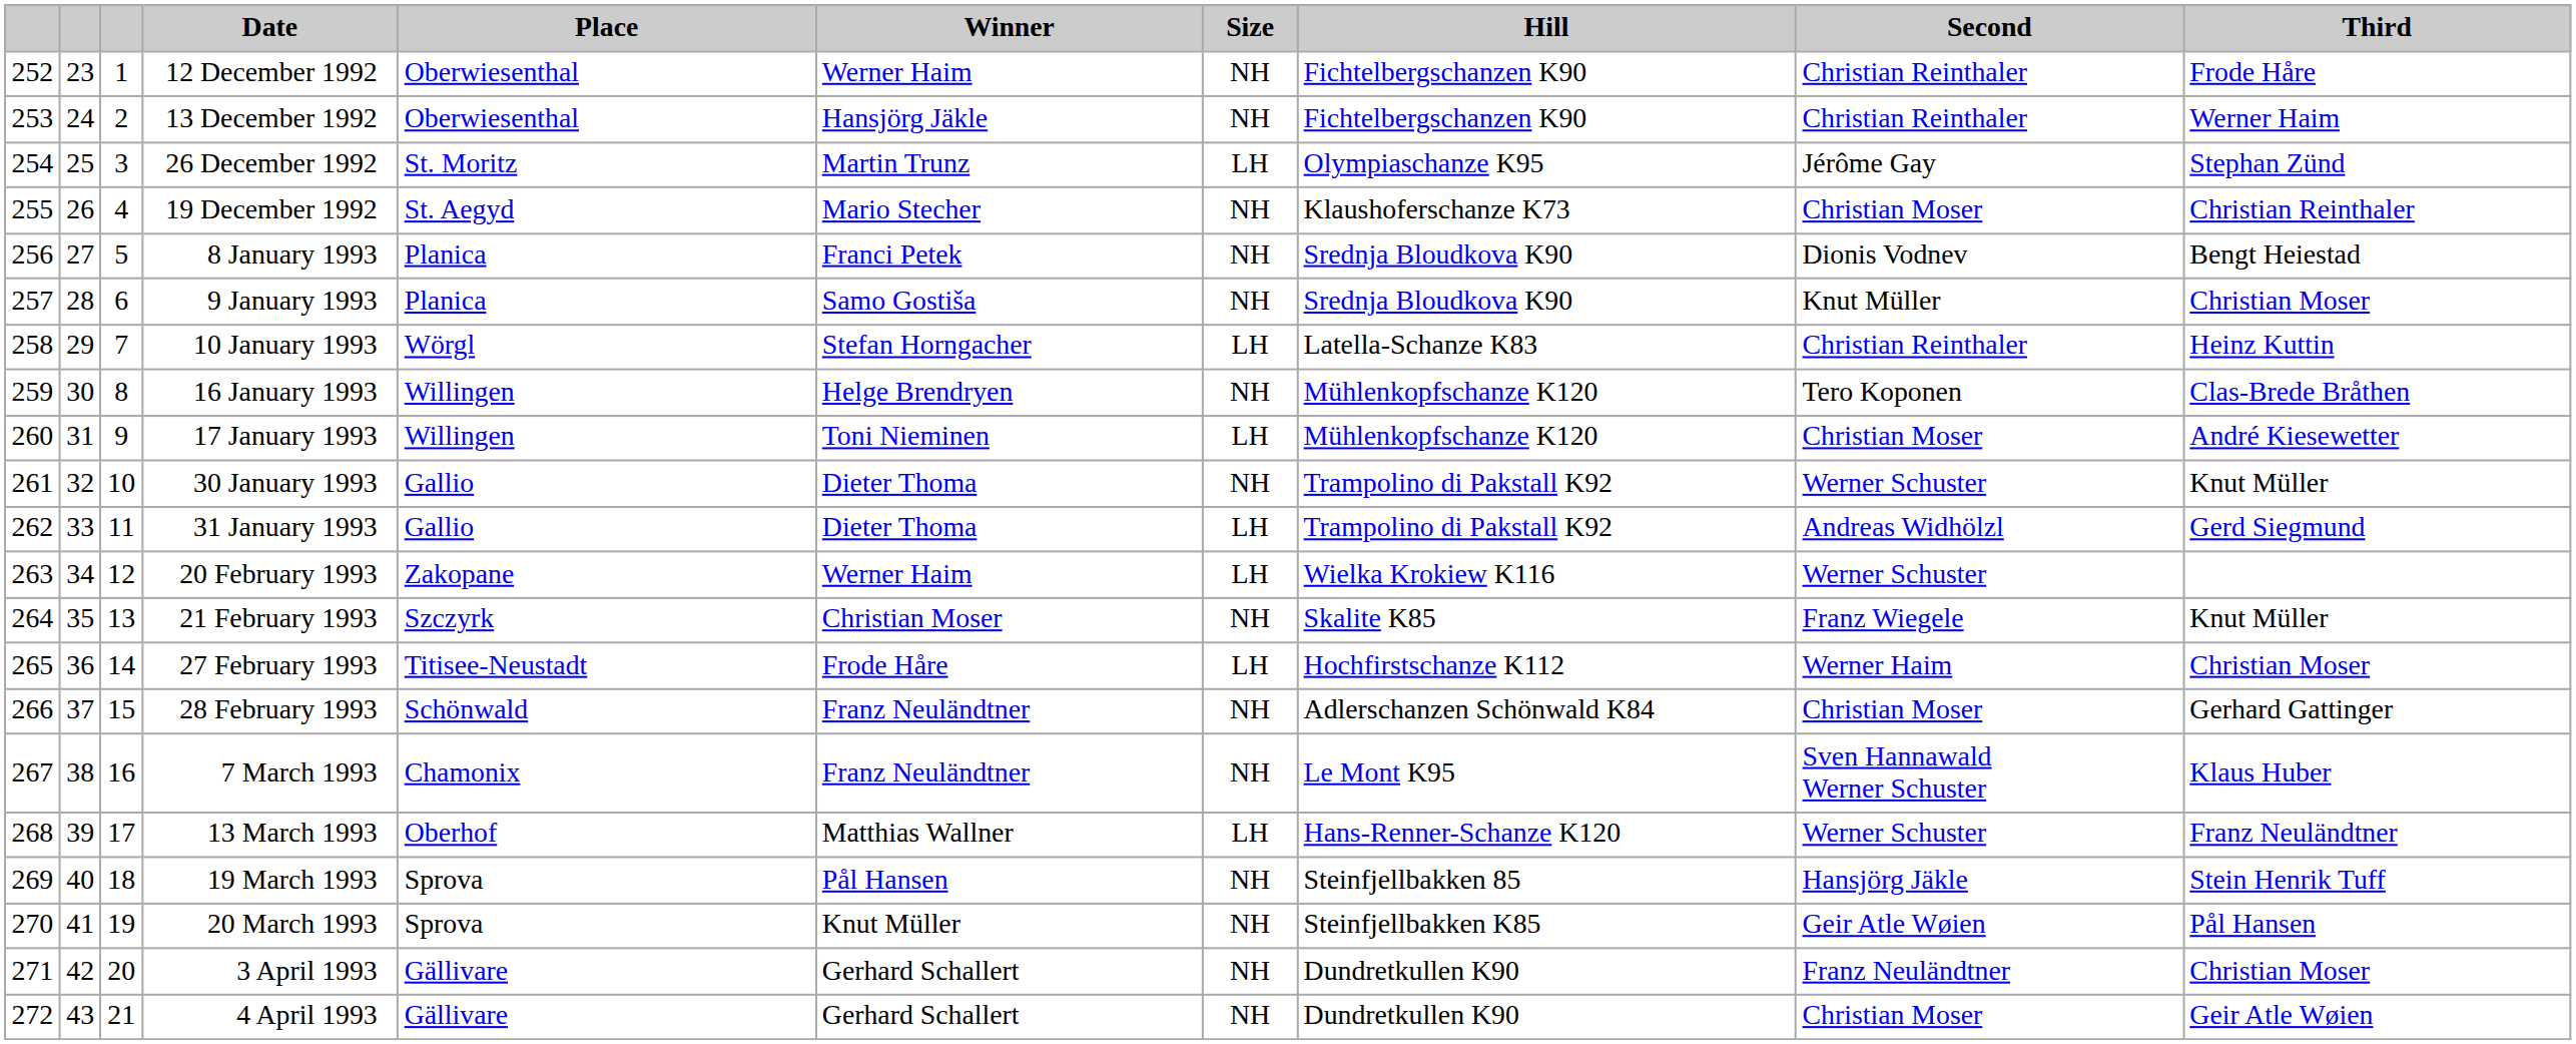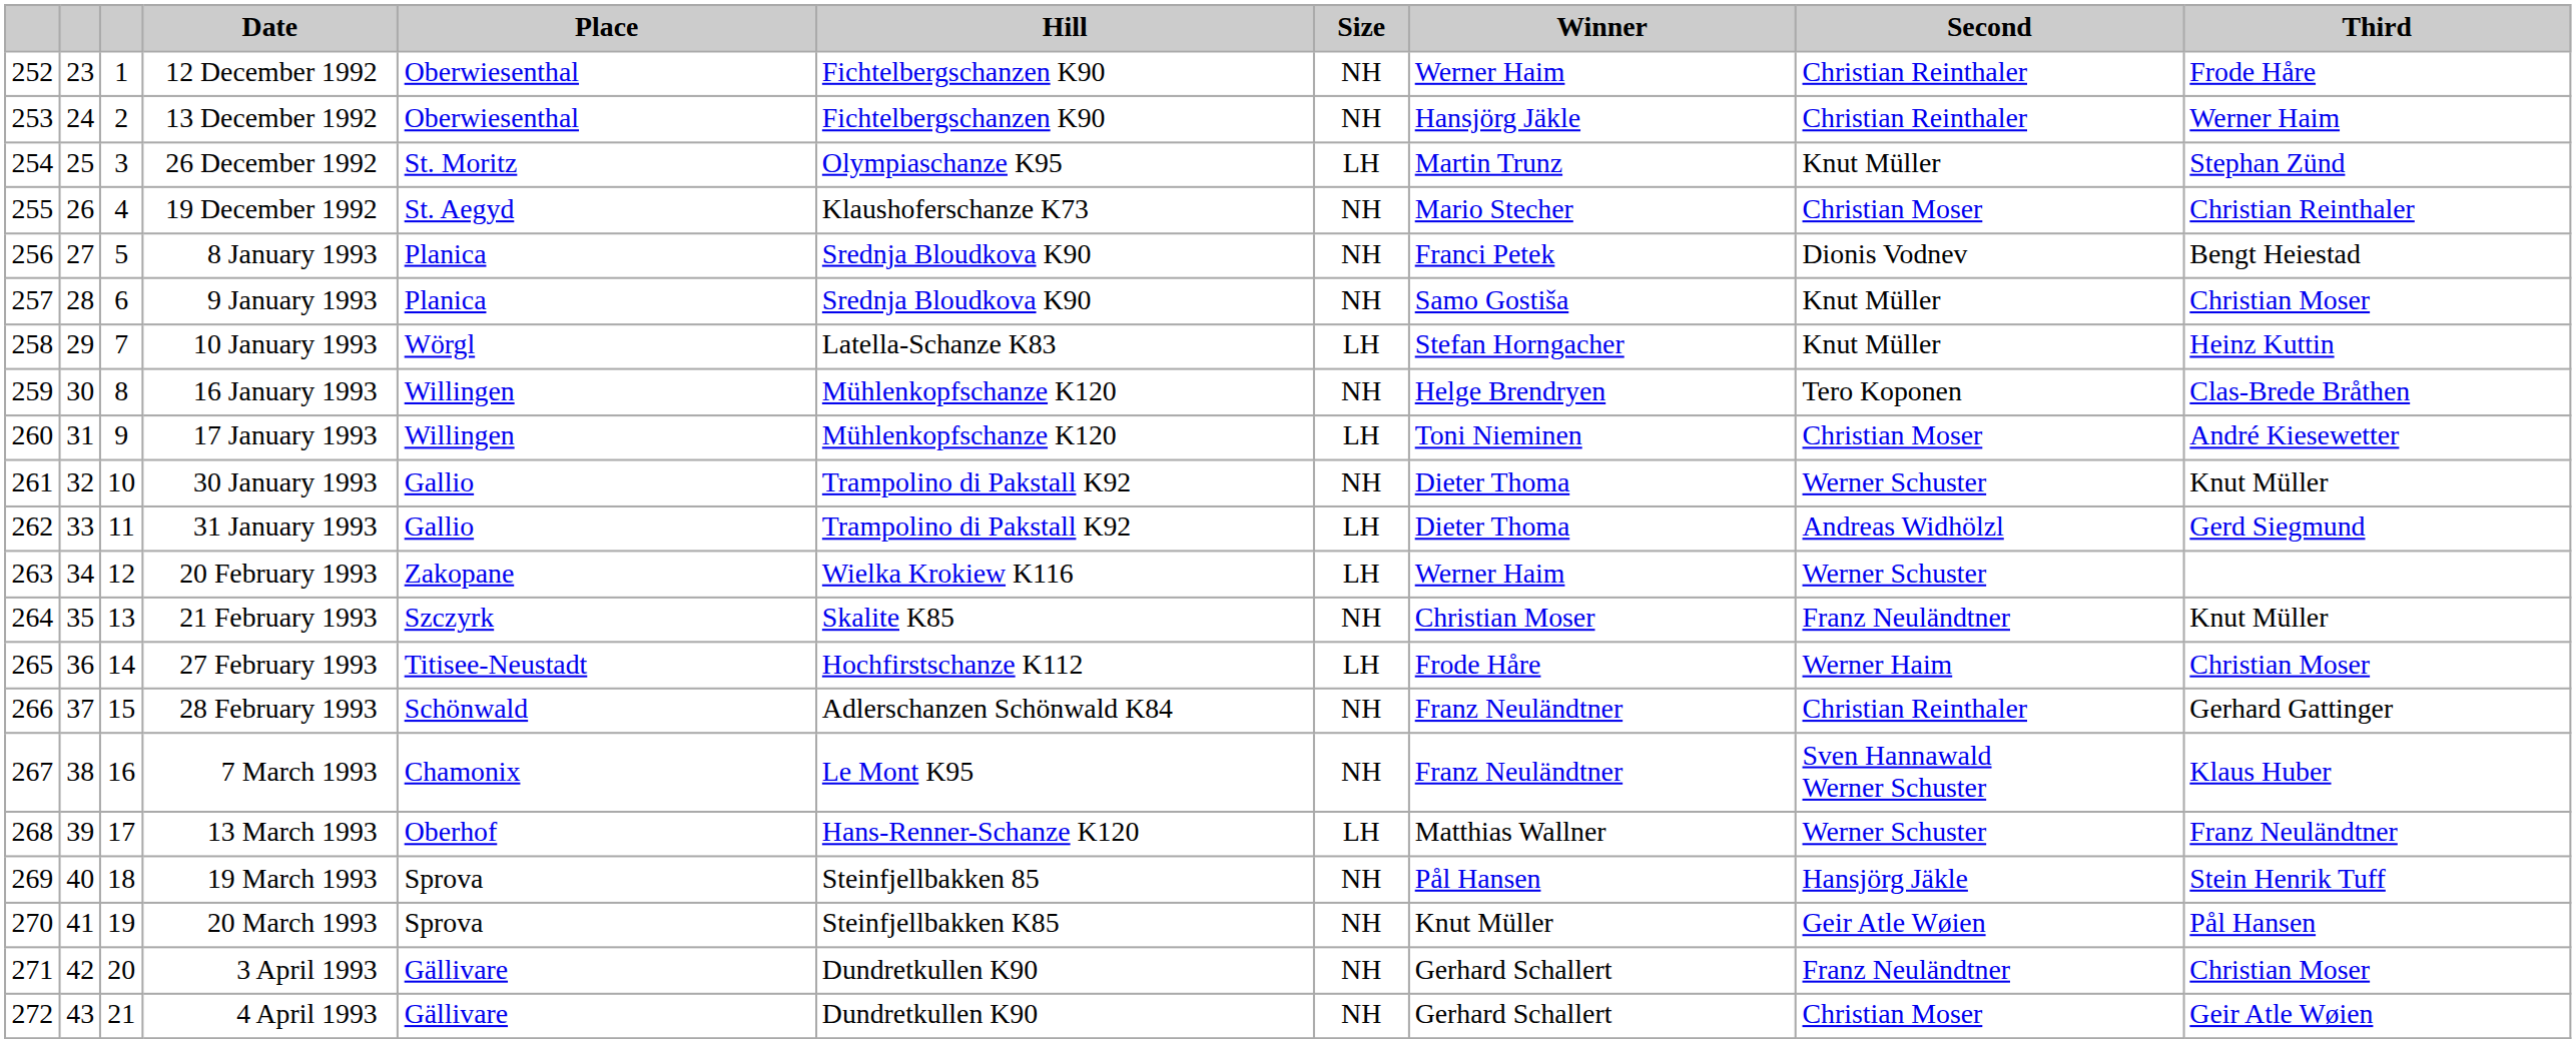columns swapped: Hill <-> Winner
26 December 1992 | Second: Jérôme Gay -> Knut Müller
10 January 1993 | Second: Christian Reinthaler -> Knut Müller
21 February 1993 | Second: Franz Wiegele -> Franz Neuländtner
28 February 1993 | Second: Christian Moser -> Christian Reinthaler
